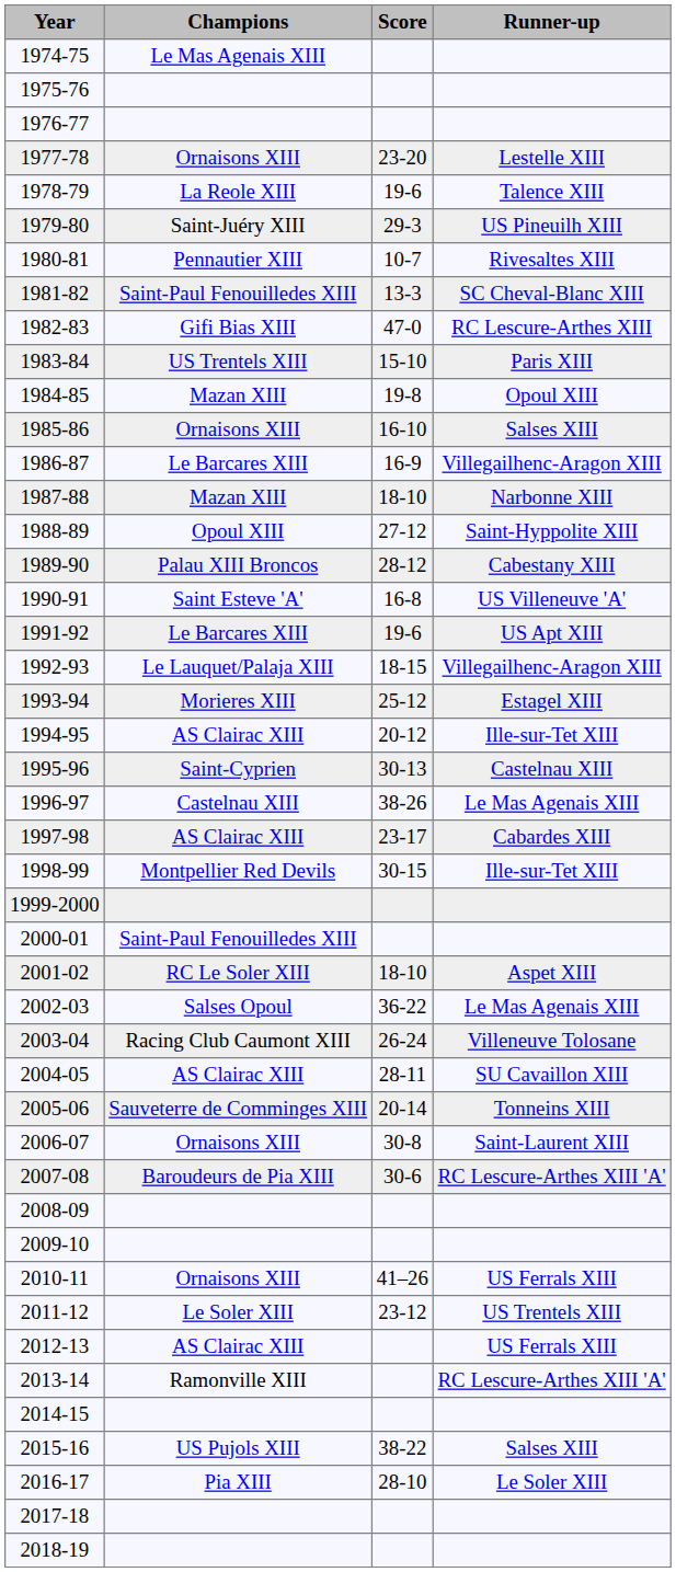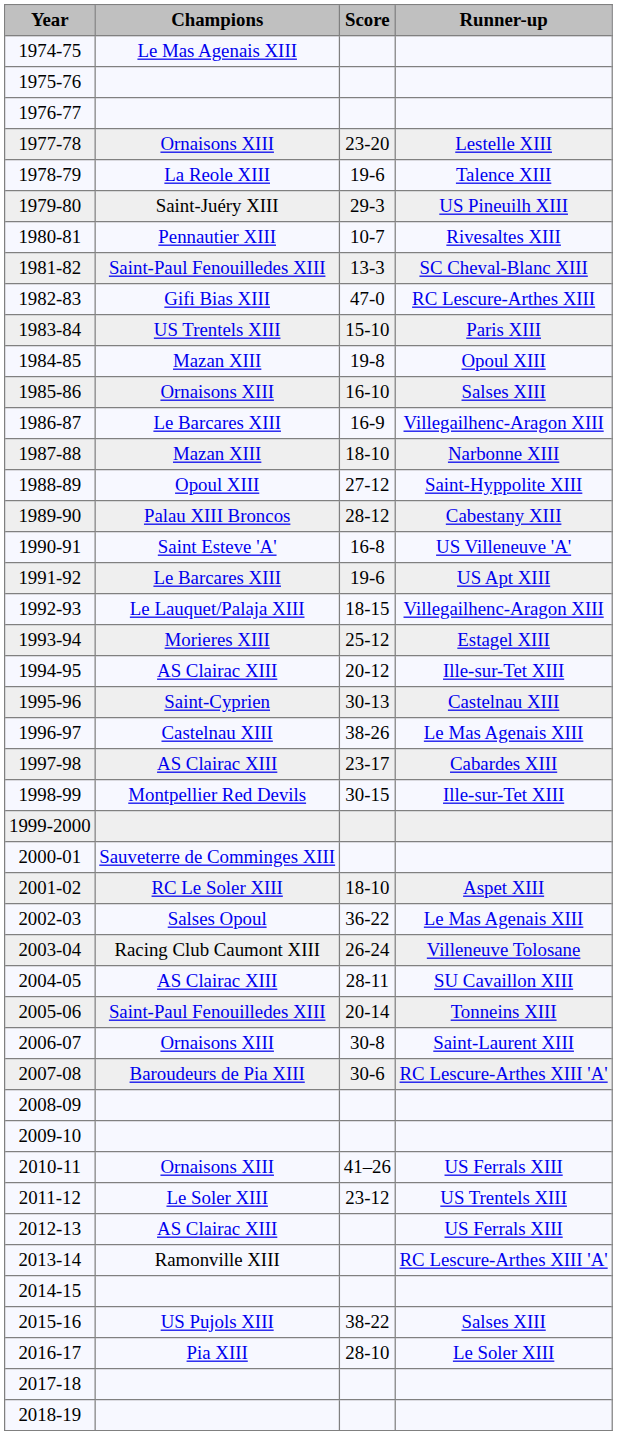2000-01 | Champions: Saint-Paul Fenouilledes XIII -> Sauveterre de Comminges XIII
2005-06 | Champions: Sauveterre de Comminges XIII -> Saint-Paul Fenouilledes XIII
